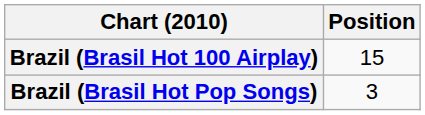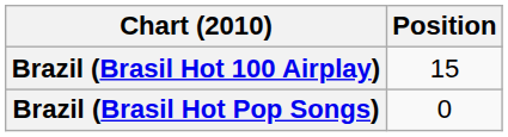Brazil (Brasil Hot Pop Songs) | Position: 3 -> 0
